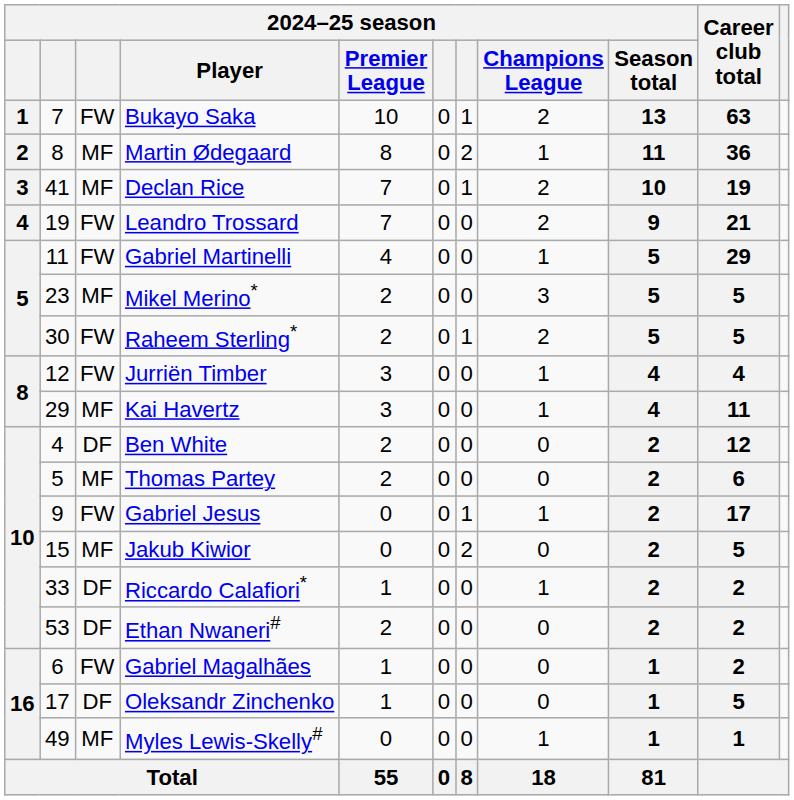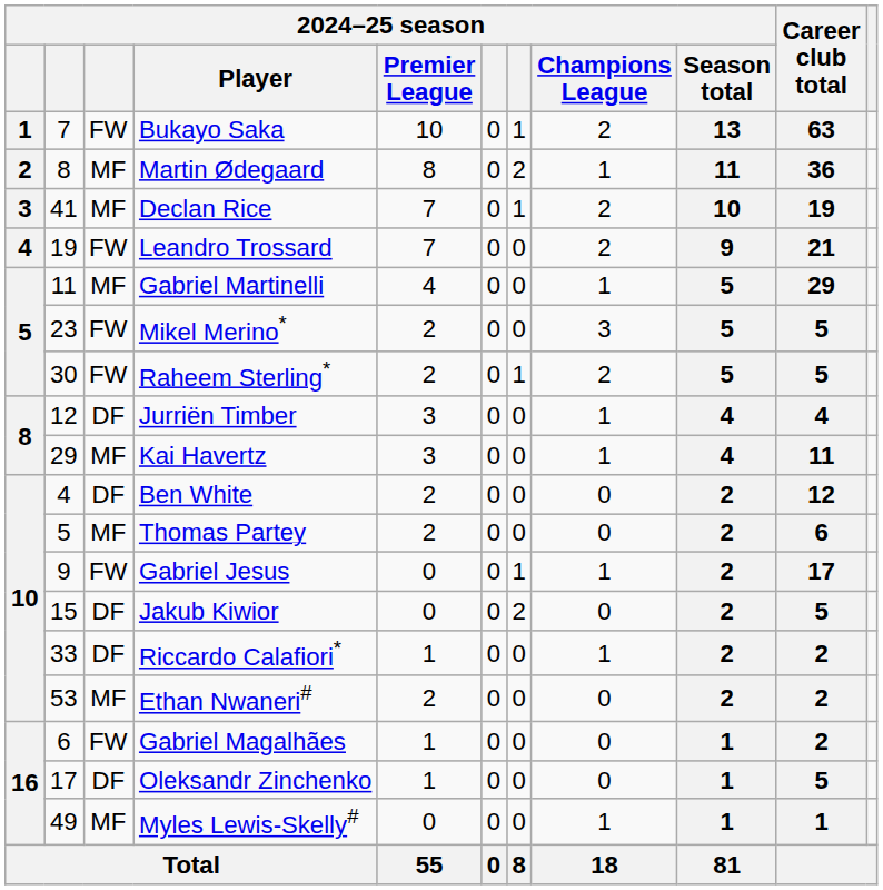Gabriel Martinelli | column 3: FW -> MF
Mikel Merino* | column 3: MF -> FW
Jurriën Timber | column 3: FW -> DF
Jakub Kiwior | column 3: MF -> DF
Ethan Nwaneri# | column 3: DF -> MF
